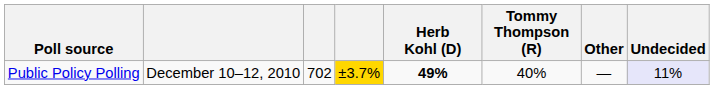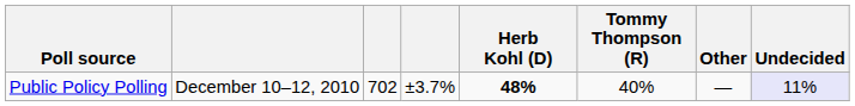Public Policy Polling | column 4: gold background -> no background
Public Policy Polling | Herb Kohl (D): 49% -> 48%
